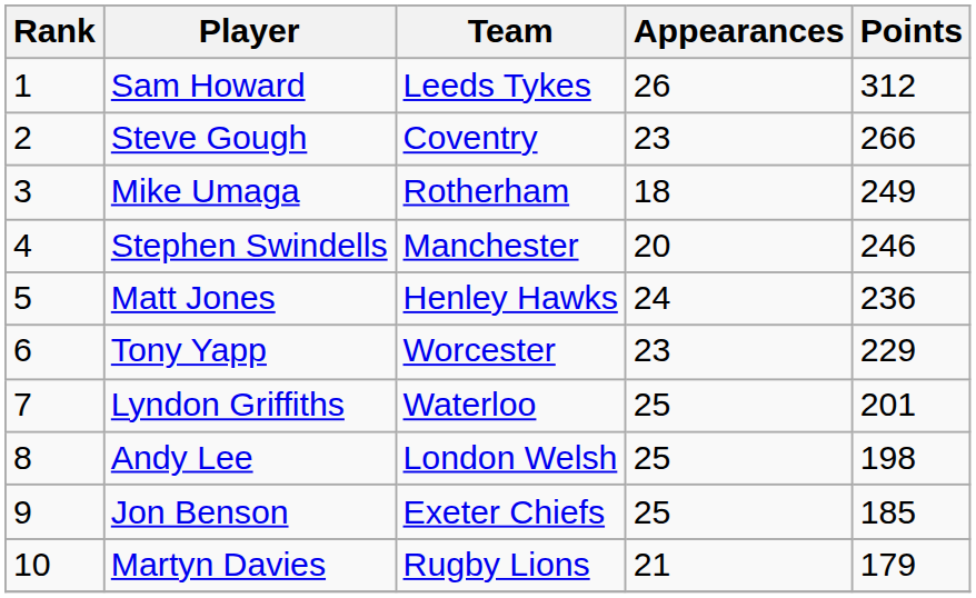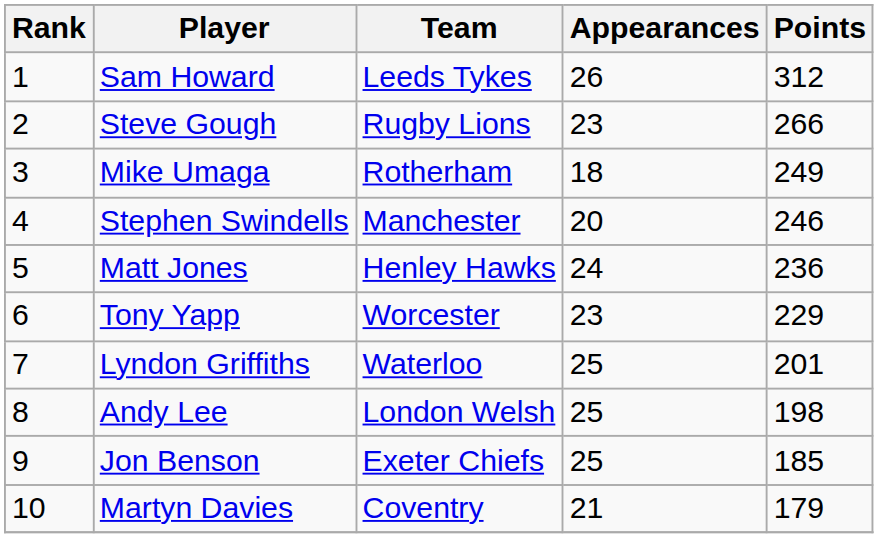Steve Gough | Team: Coventry -> Rugby Lions
Martyn Davies | Team: Rugby Lions -> Coventry
